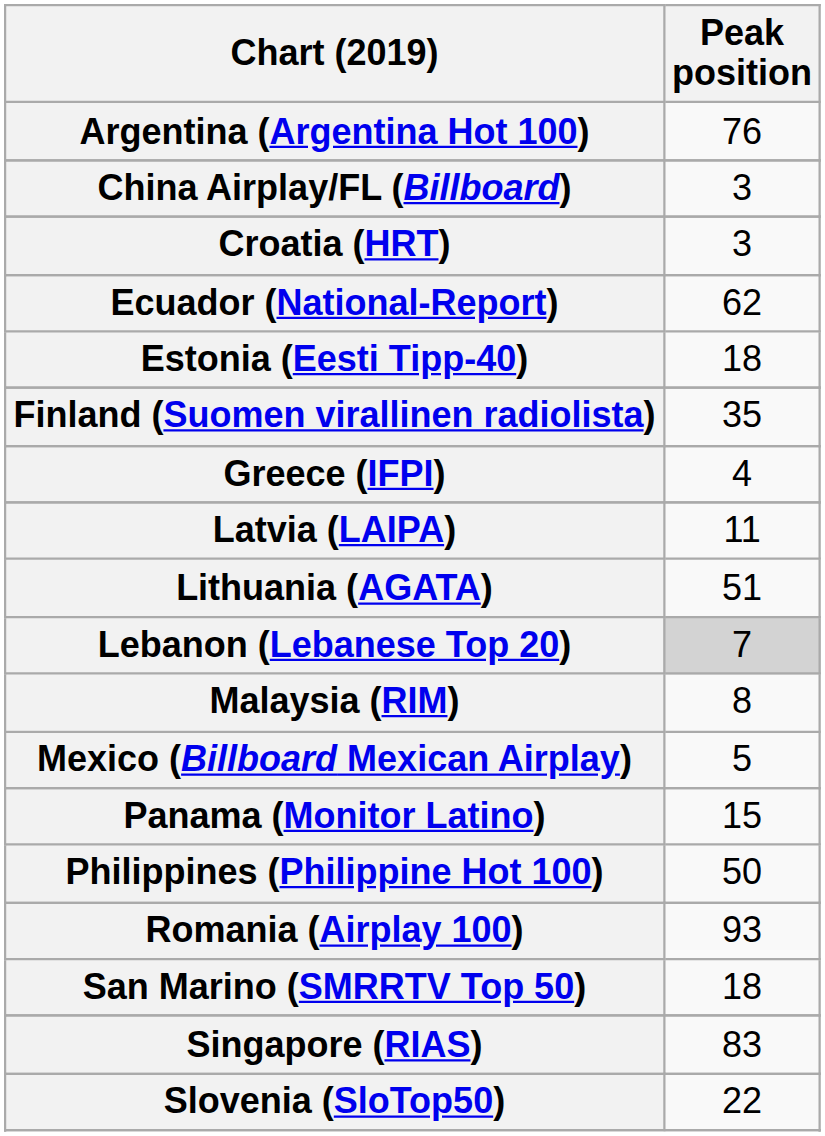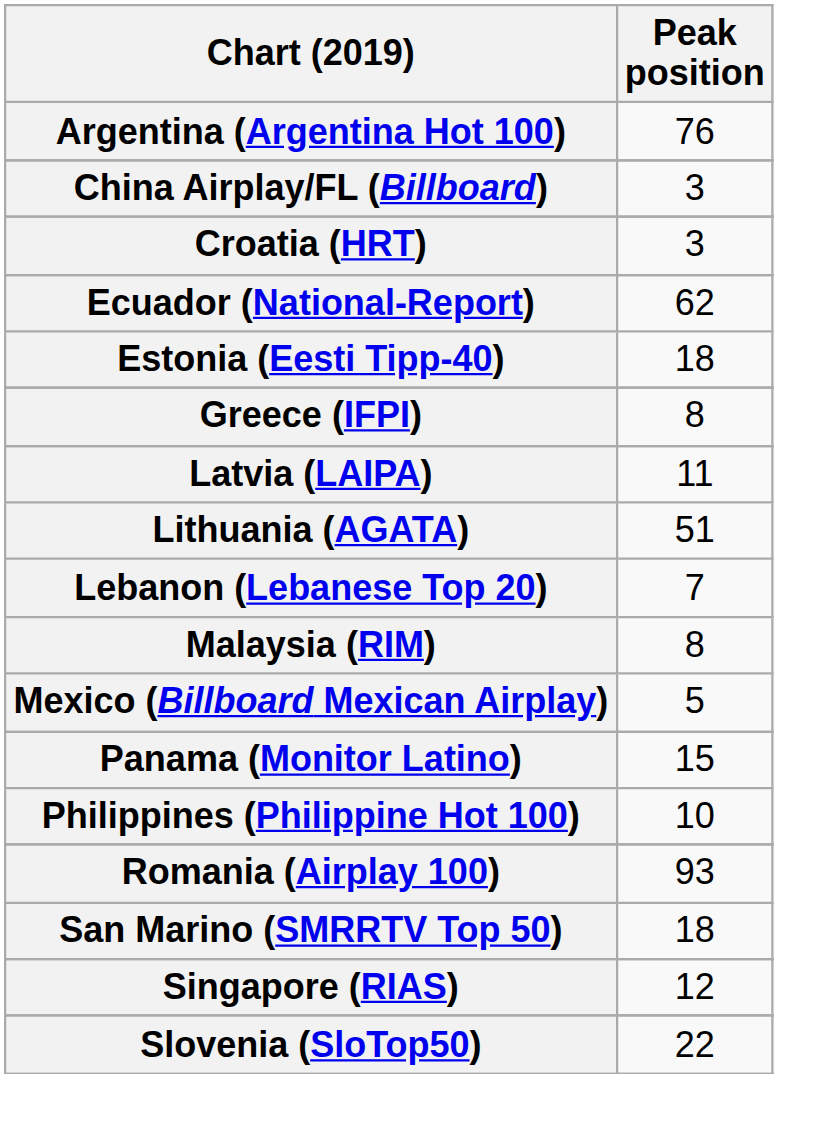- row: Finland (Suomen virallinen radiolista) | 35
Greece (IFPI) | Peak position: 4 -> 8
Lebanon (Lebanese Top 20) | Peak position: lightgrey background -> no background
Philippines (Philippine Hot 100) | Peak position: 50 -> 10
Singapore (RIAS) | Peak position: 83 -> 12
